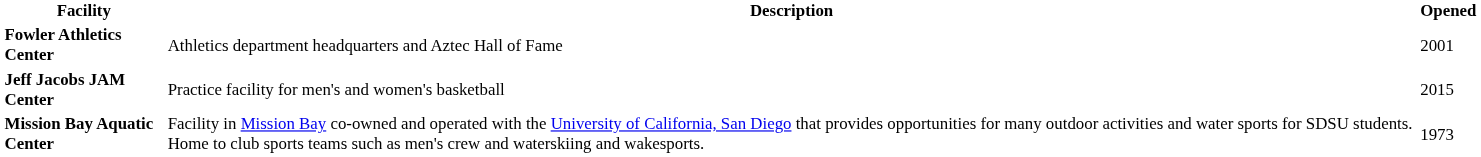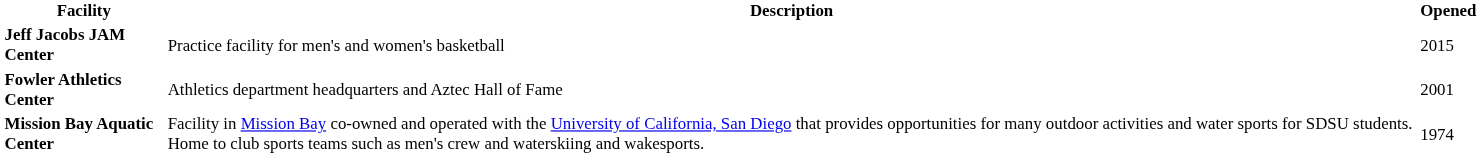rows swapped: Fowler Athletics Center <-> Jeff Jacobs JAM Center
Mission Bay Aquatic Center | Opened: 1973 -> 1974
